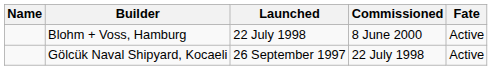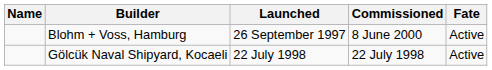Blohm + Voss, Hamburg | Launched: 22 July 1998 -> 26 September 1997
Gölcük Naval Shipyard, Kocaeli | Launched: 26 September 1997 -> 22 July 1998
